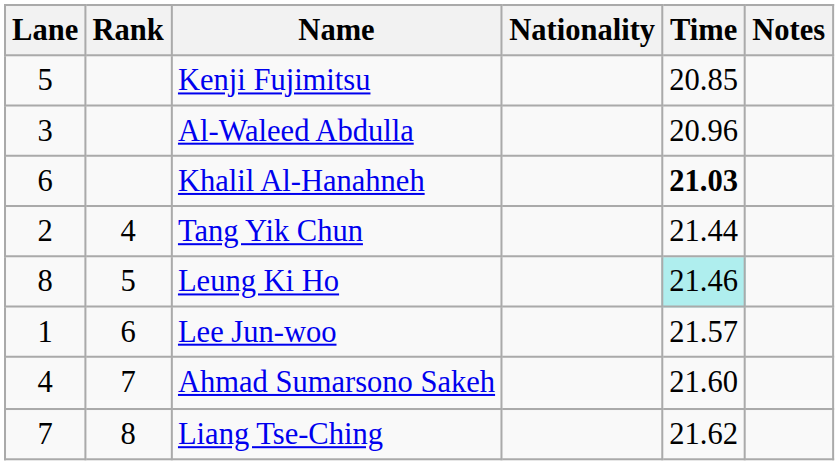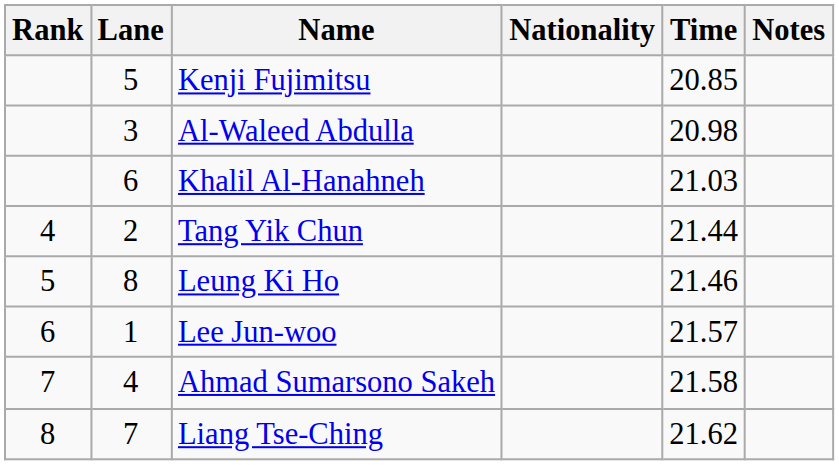columns swapped: Rank <-> Lane
Al-Waleed Abdulla | Time: 20.96 -> 20.98
Khalil Al-Hanahneh | Time: bold -> normal
Leung Ki Ho | Time: paleturquoise background -> no background
Ahmad Sumarsono Sakeh | Time: 21.60 -> 21.58
